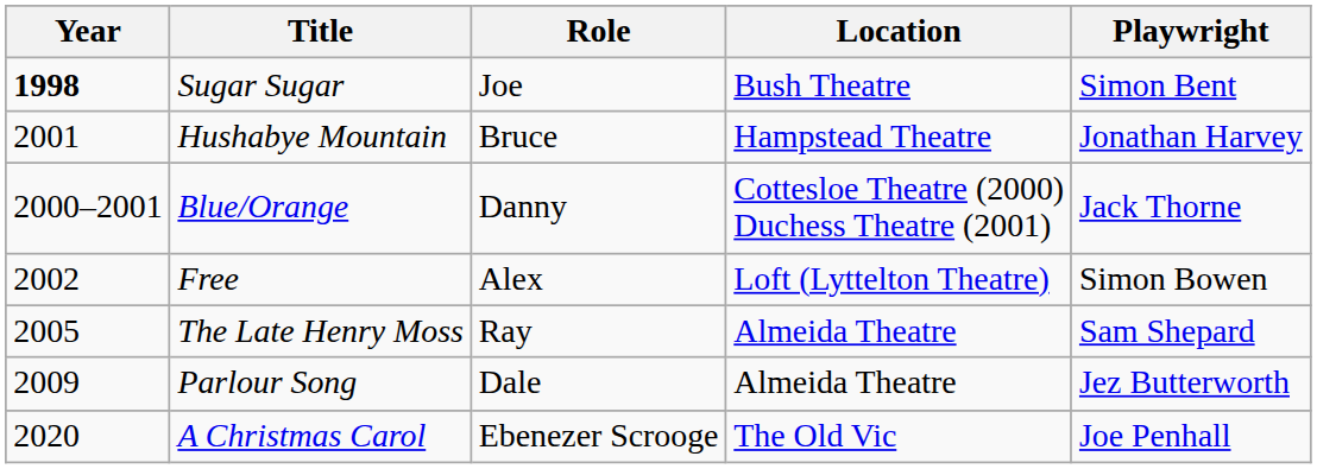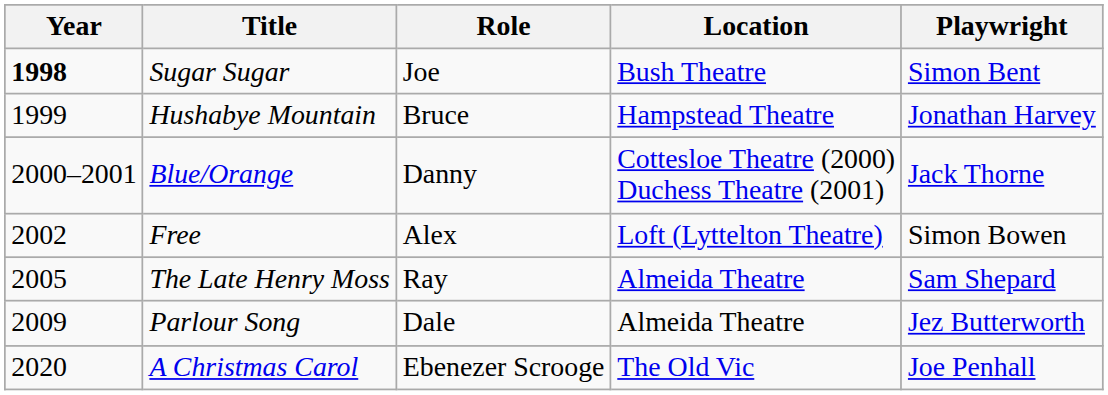Hushabye Mountain | Year: 2001 -> 1999
